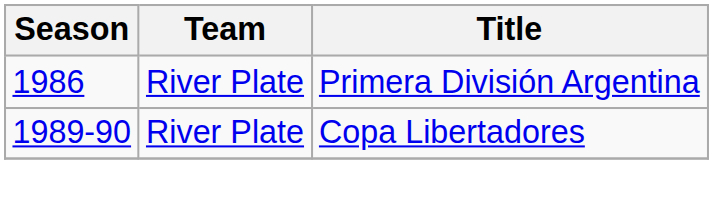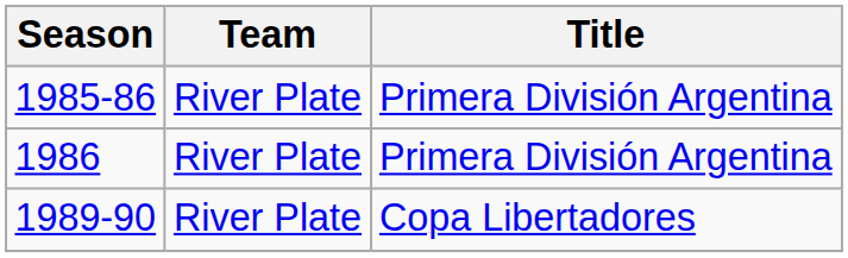+ row: 1985-86 | River Plate | Primera División Argentina
